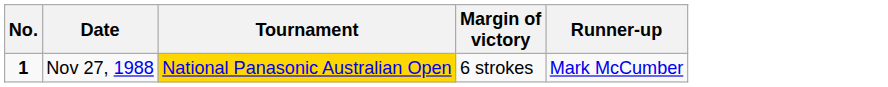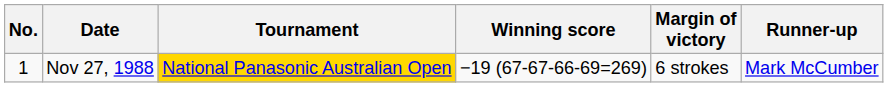+ column: Winning score | −19 (67-67-66-69=269)
Nov 27, 1988 | No.: bold -> normal
